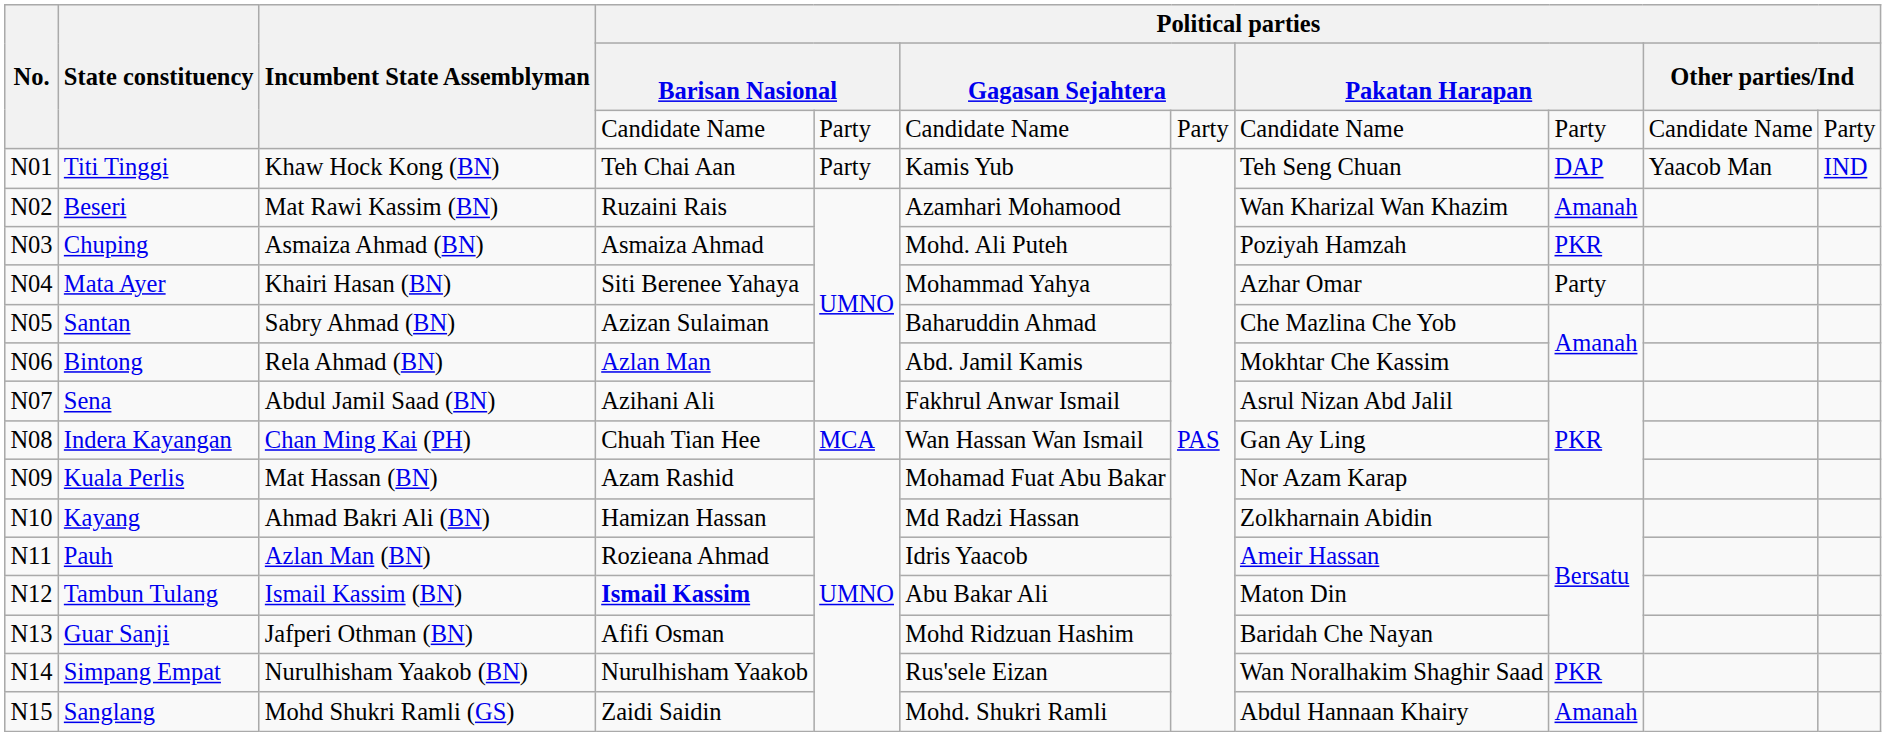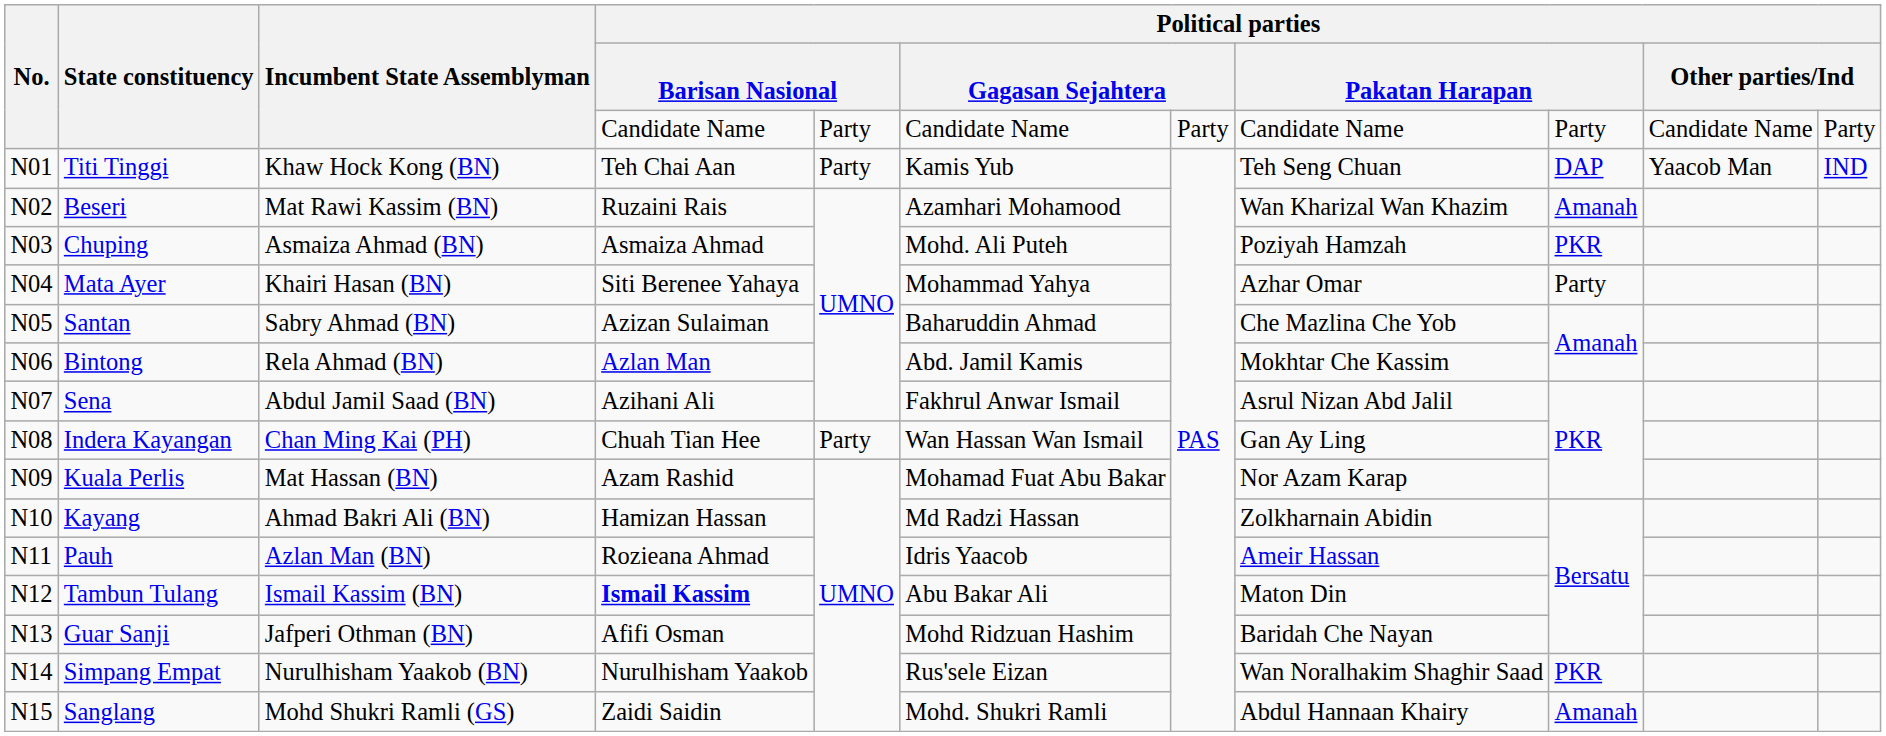Indera Kayangan | column 5: MCA -> Party
